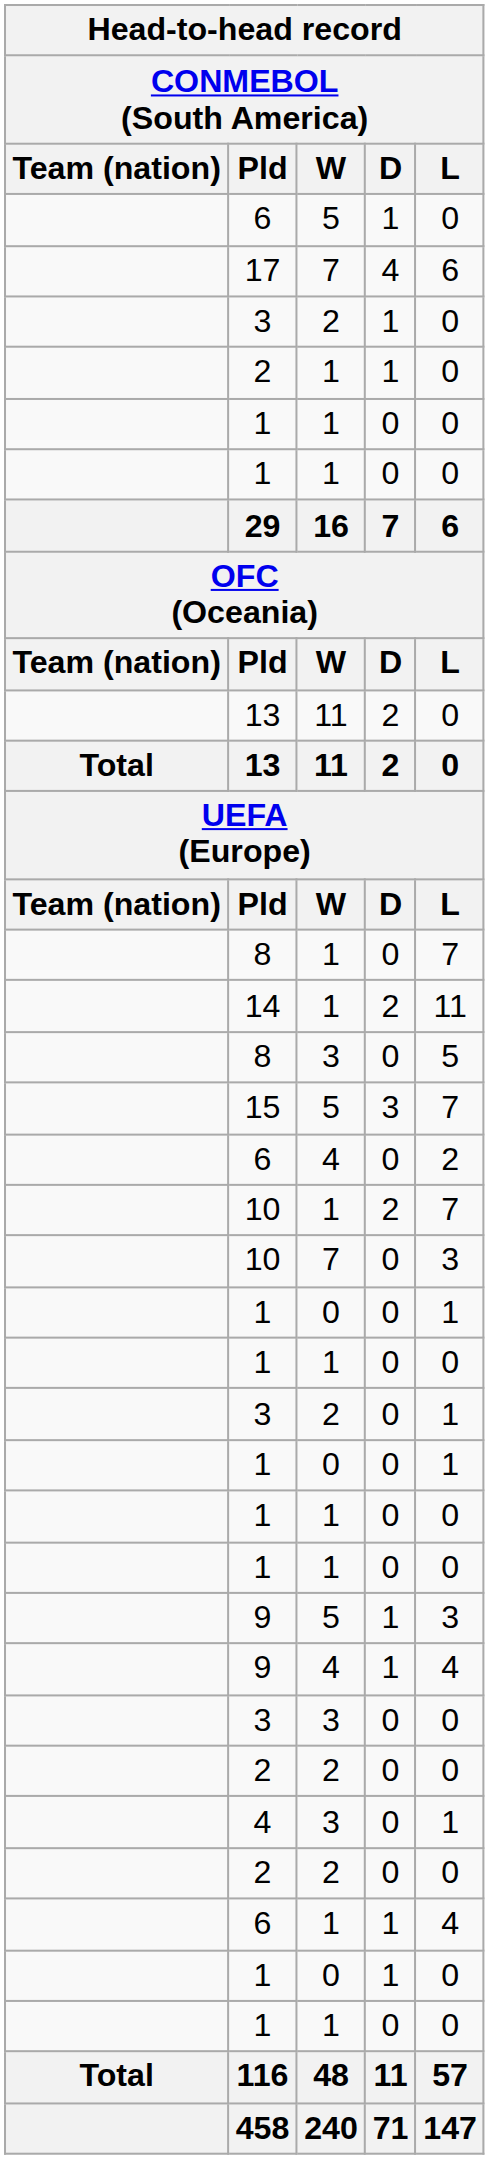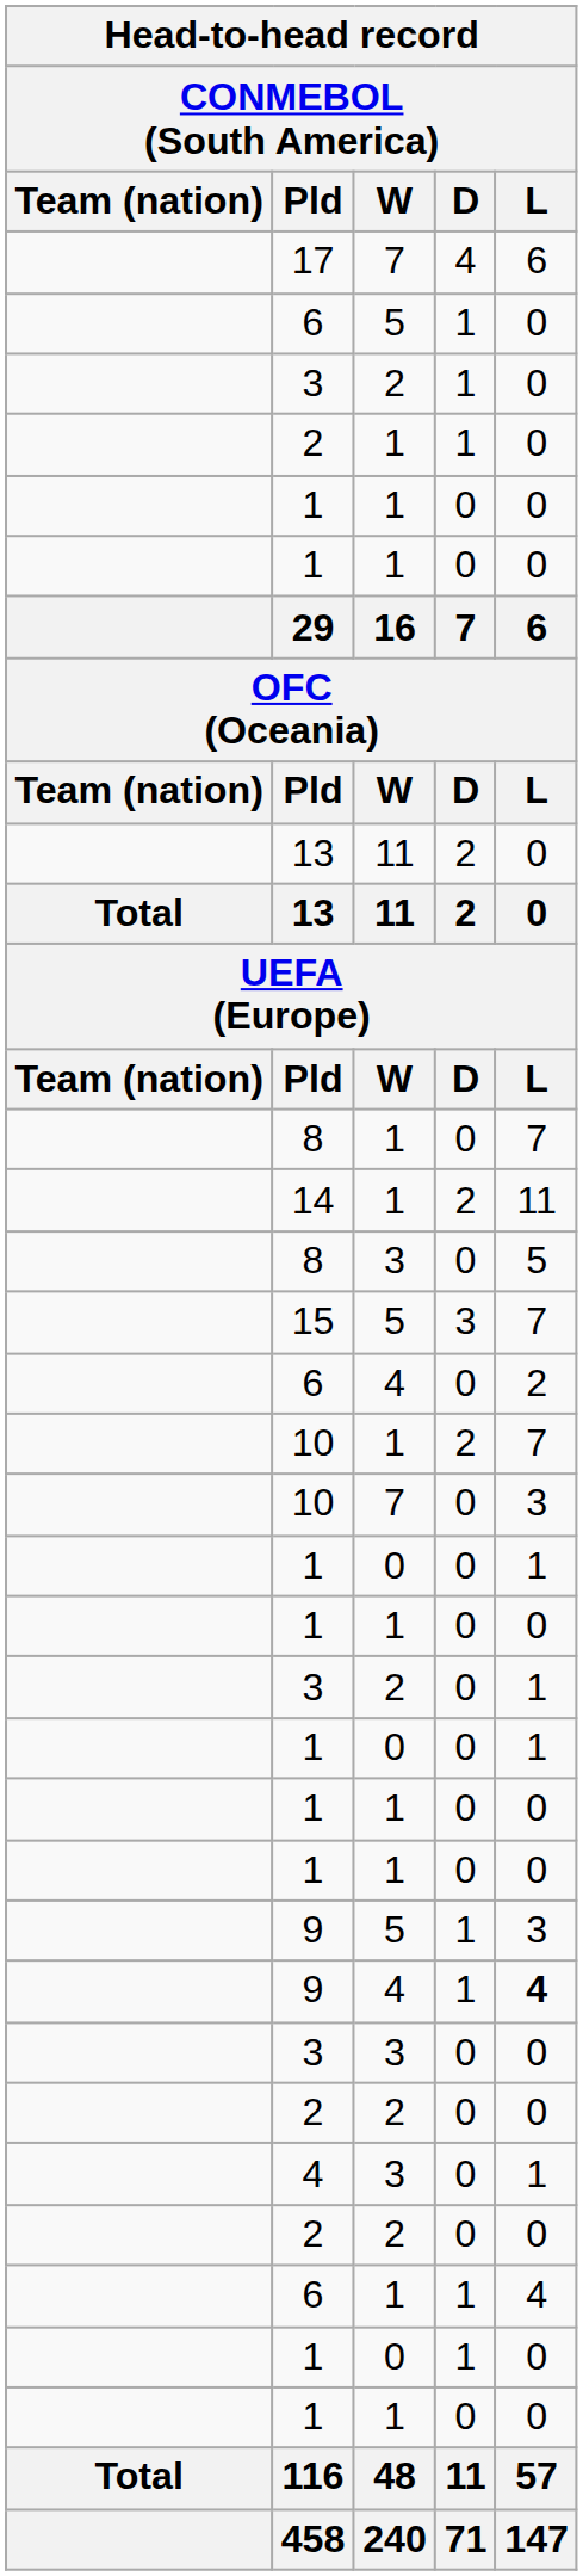rows swapped: 17 <-> 6 / 5
9 / 4 | L: normal -> bold
